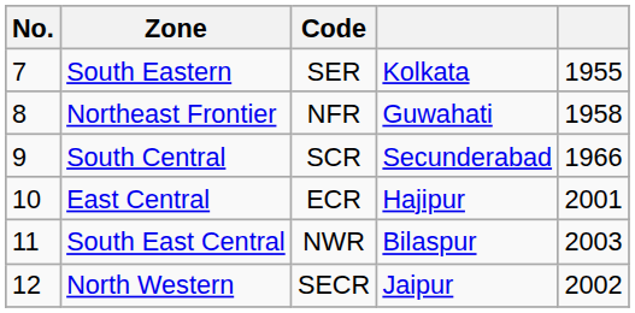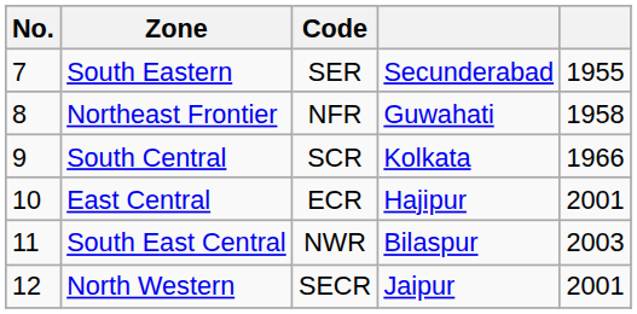South Eastern | column 4: Kolkata -> Secunderabad
South Central | column 4: Secunderabad -> Kolkata
North Western | column 5: 2002 -> 2001
